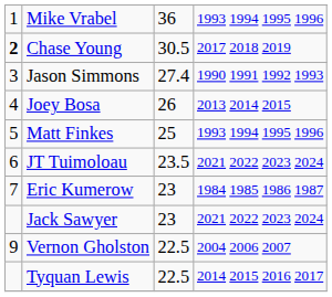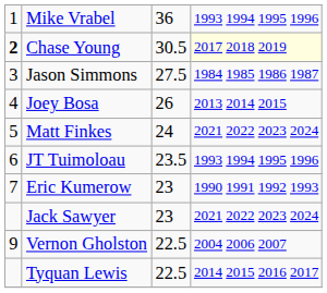Chase Young | column 4: no background -> lightyellow background
Jason Simmons | column 3: 27.4 -> 27.5
Jason Simmons | column 4: 1990 1991 1992 1993 -> 1984 1985 1986 1987
Matt Finkes | column 3: 25 -> 24
Matt Finkes | column 4: 1993 1994 1995 1996 -> 2021 2022 2023 2024
JT Tuimoloau | column 4: 2021 2022 2023 2024 -> 1993 1994 1995 1996
Eric Kumerow | column 4: 1984 1985 1986 1987 -> 1990 1991 1992 1993
